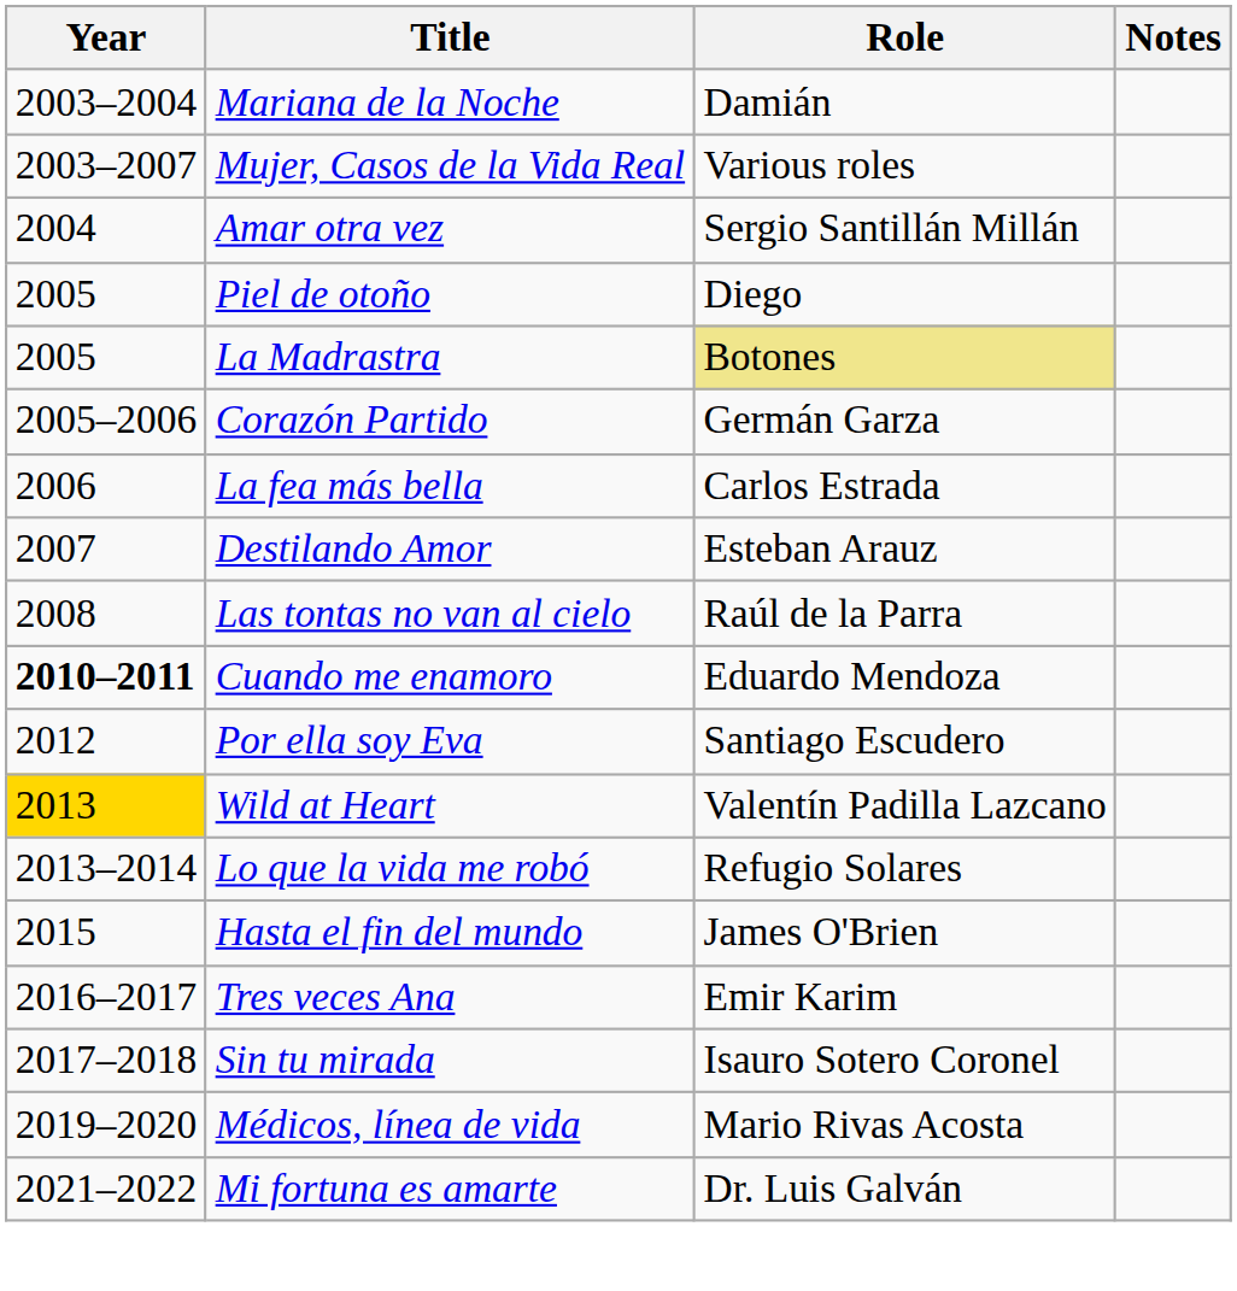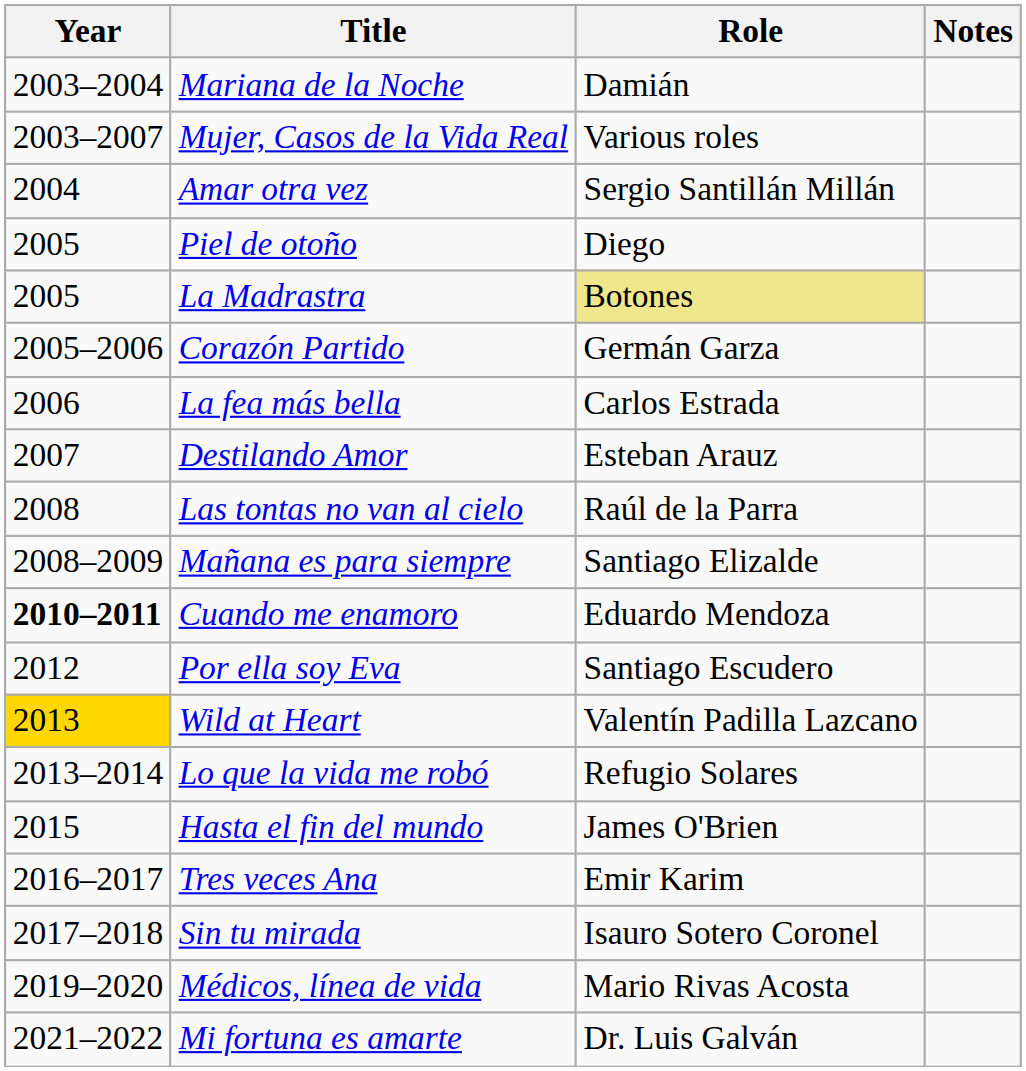+ row: 2008–2009 | Mañana es para siempre | Santiago Elizalde
